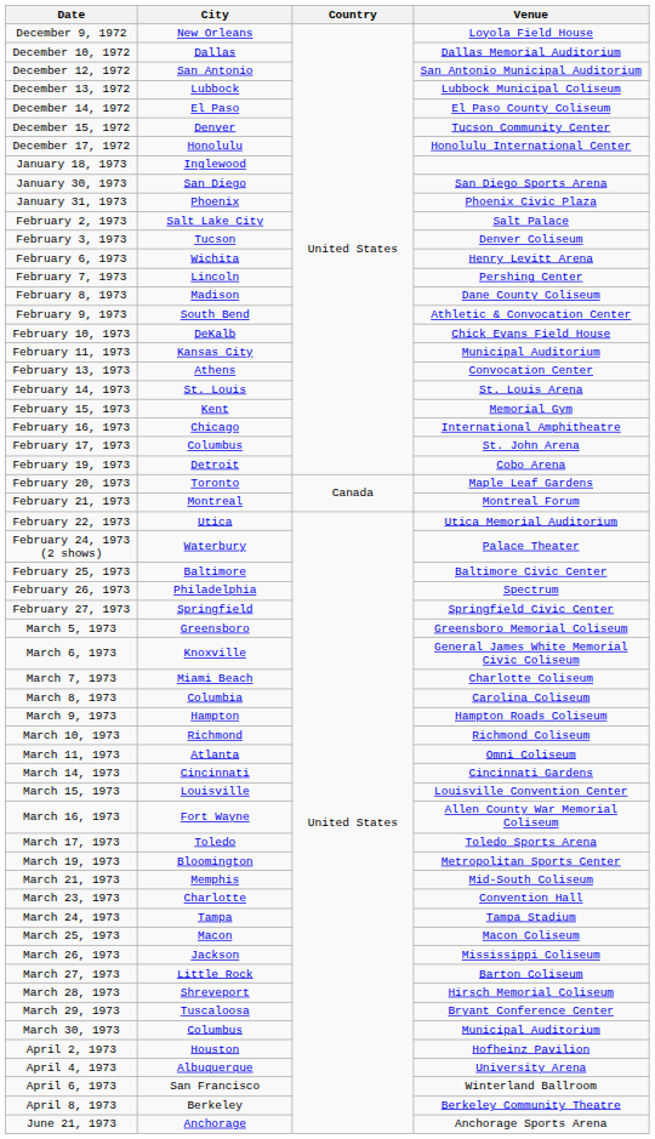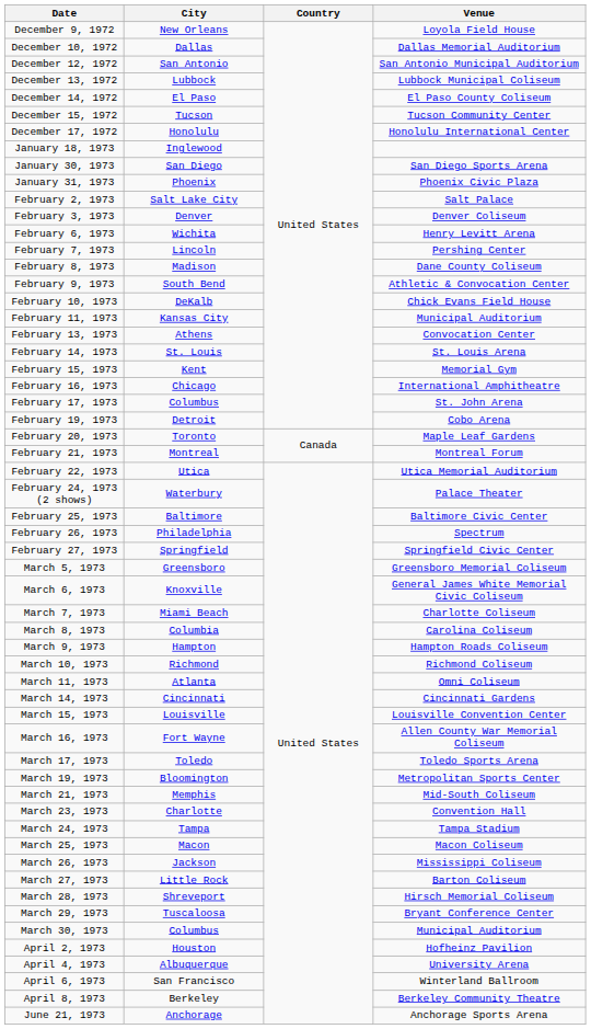December 15, 1972 | City: Denver -> Tucson
February 3, 1973 | City: Tucson -> Denver
